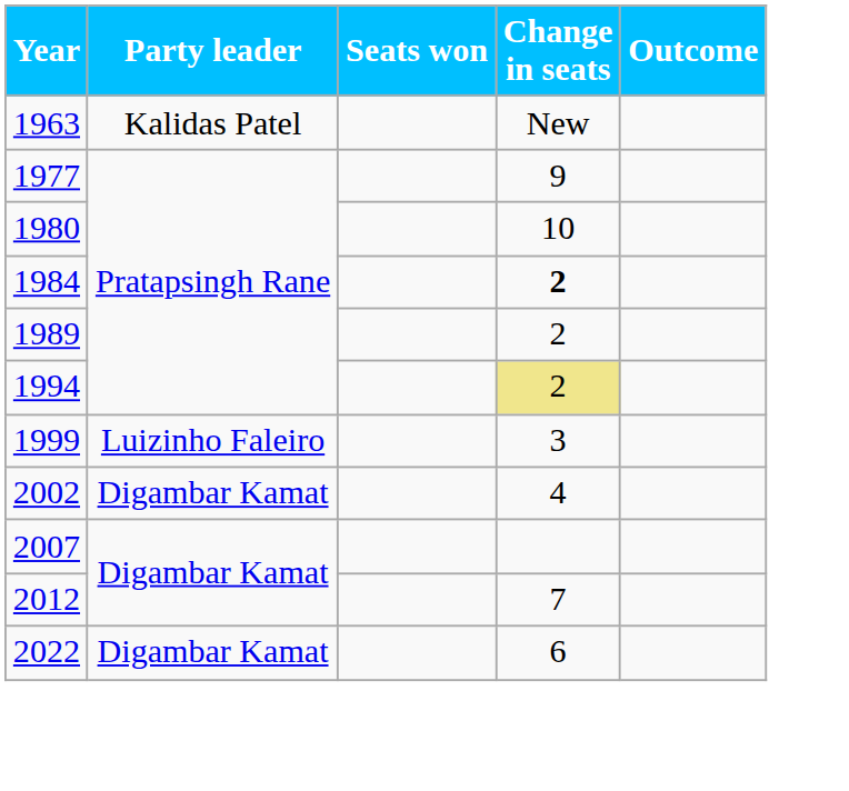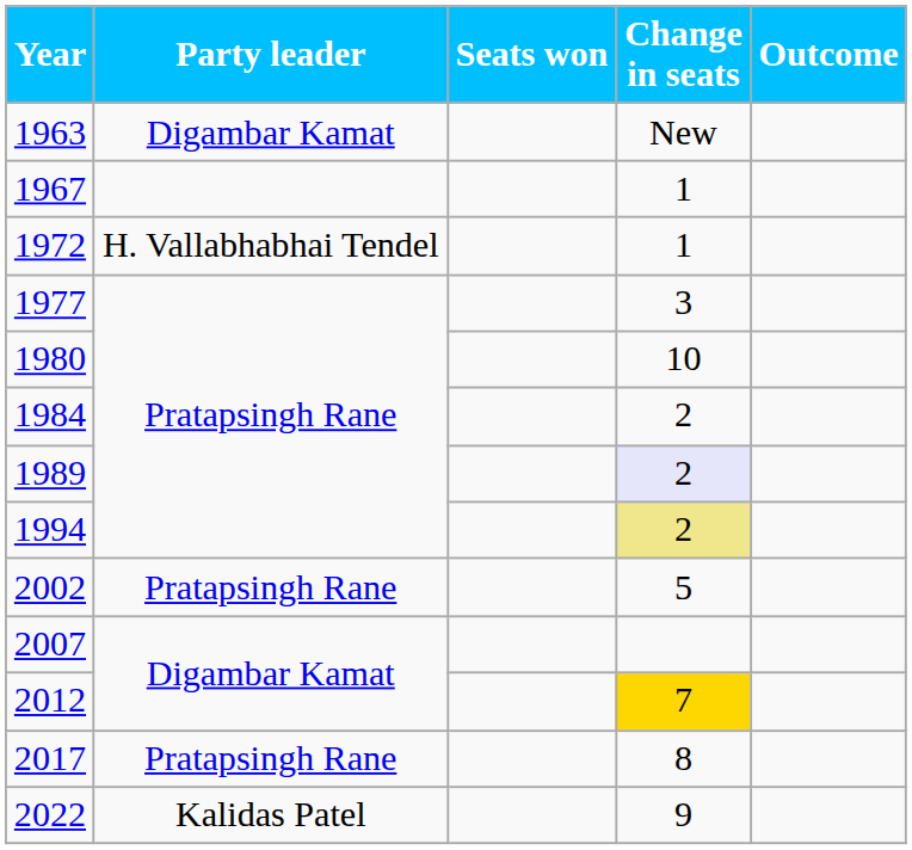1963 | Party leader: Kalidas Patel -> Digambar Kamat
+ row: 1967 | 1
+ row: 1972 | H. Vallabhabhai Tendel | 1
1977 | Change in seats: 9 -> 3
1984 | Change in seats: bold -> normal
1989 | Change in seats: no background -> lavender background
- row: 1999 | Luizinho Faleiro | 3
2002 | Party leader: Digambar Kamat -> Pratapsingh Rane
2002 | Change in seats: 4 -> 5
2012 | Change in seats: no background -> gold background
+ row: 2017 | Pratapsingh Rane | 8
2022 | Party leader: Digambar Kamat -> Kalidas Patel
2022 | Change in seats: 6 -> 9
